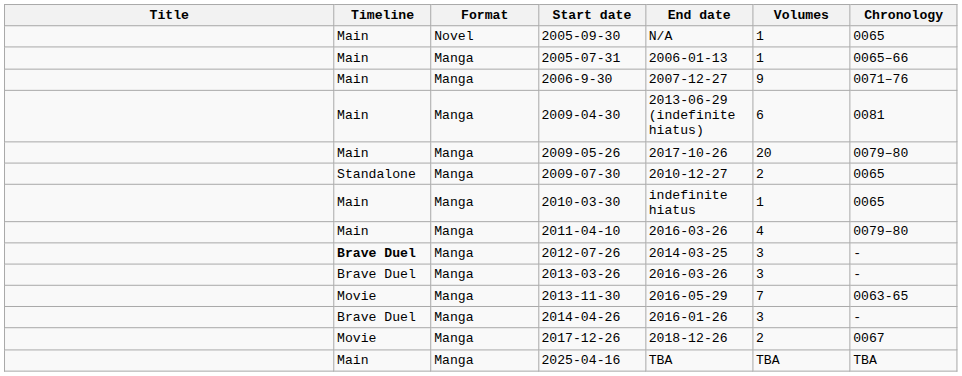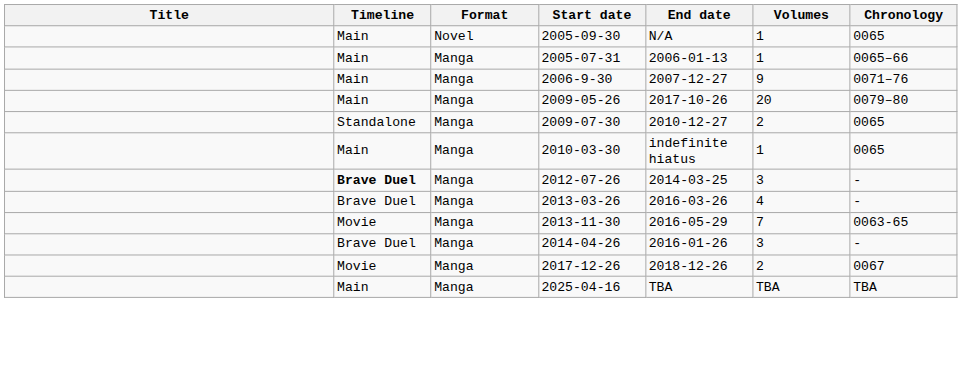- row: Main | Manga | 2009-04-30 | 2013-06-29 (indefinite hiatus) | 6 | 0081
- row: Main | Manga | 2011-04-10 | 2016-03-26 | 4 | 0079–80
2013-03-26 | Volumes: 3 -> 4
